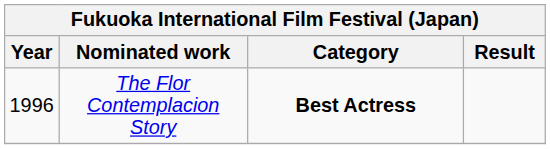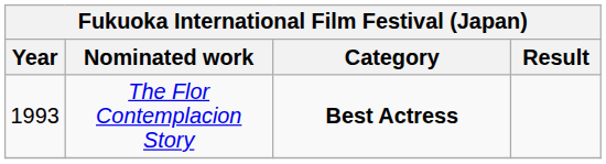The Flor Contemplacion Story | Year: 1996 -> 1993
